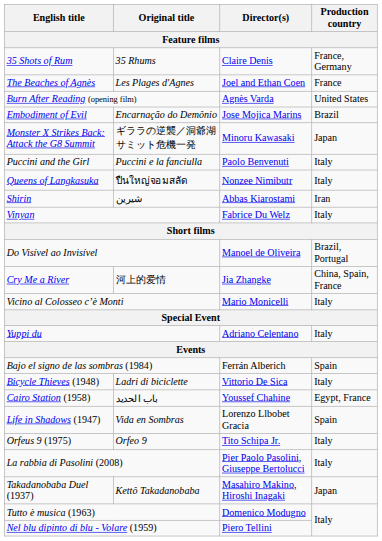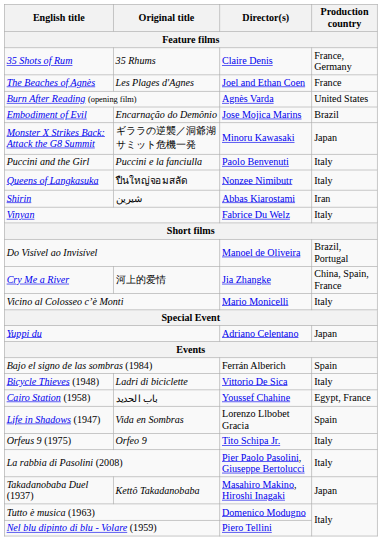Yuppi du | Production country: Italy -> Japan
